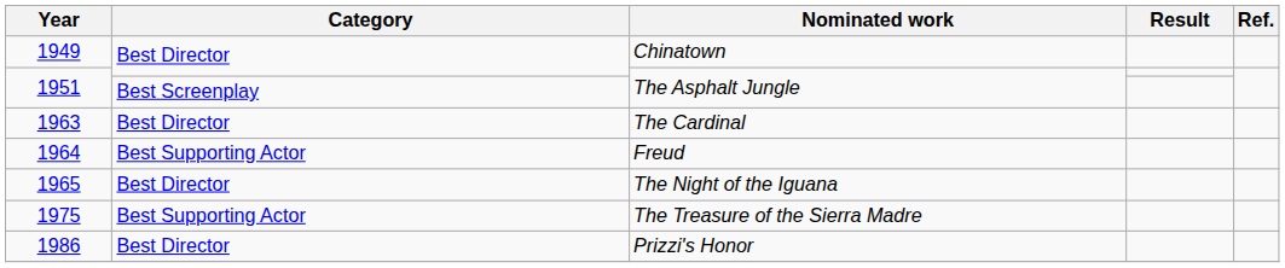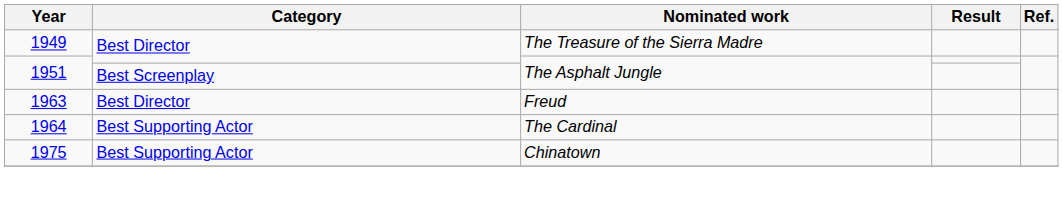1949 | Nominated work: Chinatown -> The Treasure of the Sierra Madre
1963 | Nominated work: The Cardinal -> Freud
1964 | Nominated work: Freud -> The Cardinal
- row: 1965 | Best Director | The Night of the Iguana
1975 | Nominated work: The Treasure of the Sierra Madre -> Chinatown
- row: 1986 | Best Director | Prizzi's Honor
